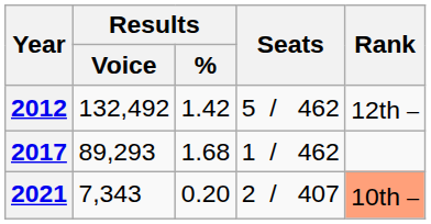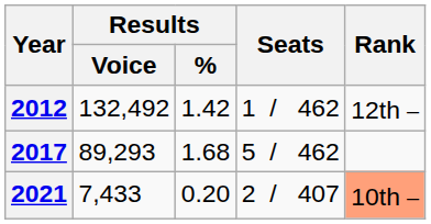2012 | Seats: 5 / 462 -> 1 / 462
2017 | Seats: 1 / 462 -> 5 / 462
2021 | Results / Voice: 7,343 -> 7,433
